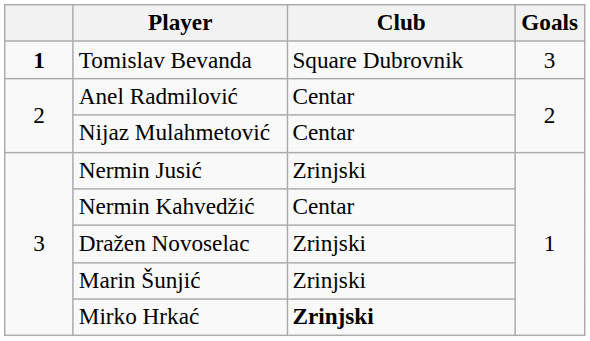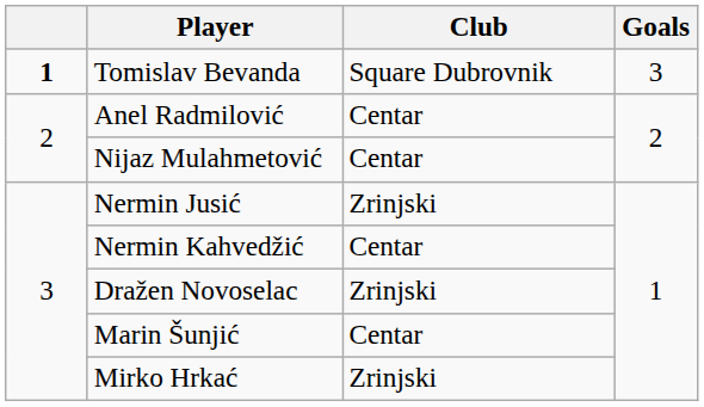Marin Šunjić | Club: Zrinjski -> Centar
Mirko Hrkać | Club: bold -> normal
